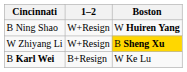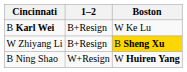rows swapped: B Ning Shao <-> B Karl Wei
W Zhiyang Li | 1–2: W+Resign -> B+Resign
